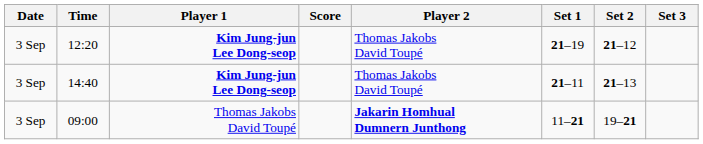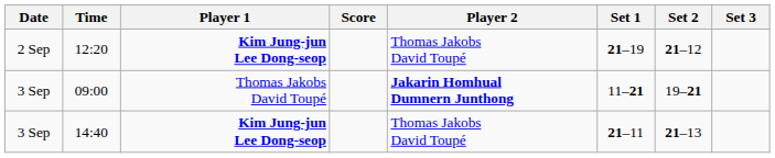12:20 | Date: 3 Sep -> 2 Sep
rows swapped: 09:00 <-> 14:40
